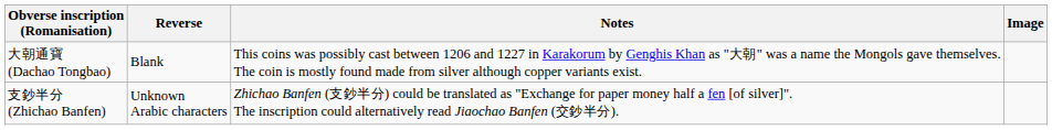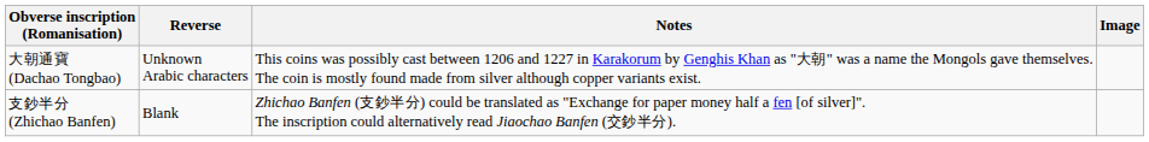大朝通寶 (Dachao Tongbao) | Reverse: Blank -> Unknown Arabic characters
支鈔半分 (Zhichao Banfen) | Reverse: Unknown Arabic characters -> Blank
